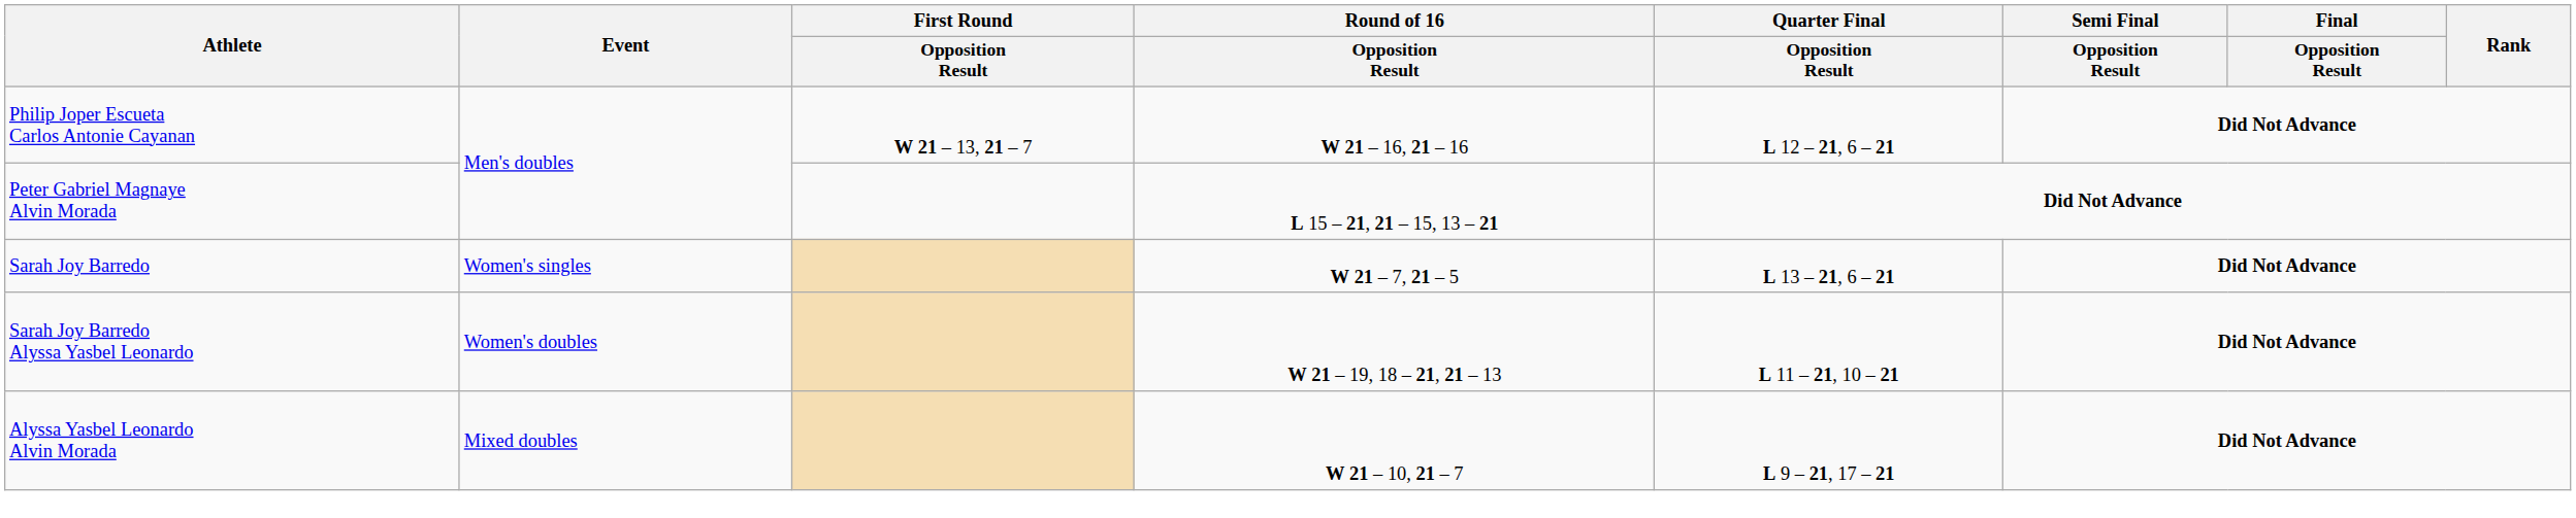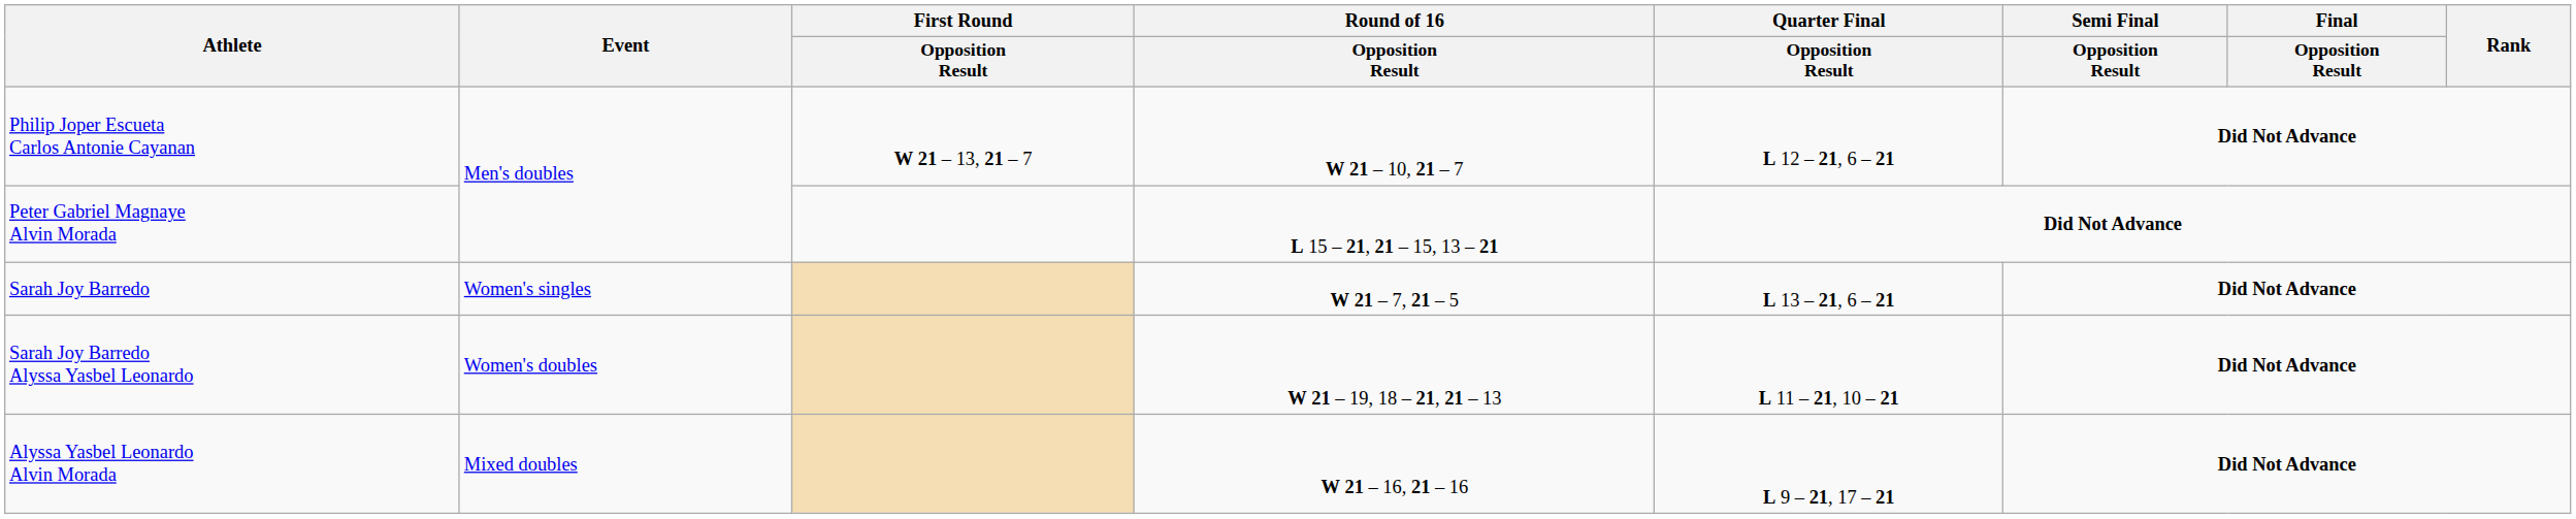Philip Joper Escueta Carlos Antonie Cayanan | Round of 16 / Opposition Result: W 21 – 16, 21 – 16 -> W 21 – 10, 21 – 7
Alyssa Yasbel Leonardo Alvin Morada | Round of 16 / Opposition Result: W 21 – 10, 21 – 7 -> W 21 – 16, 21 – 16
